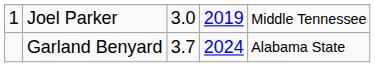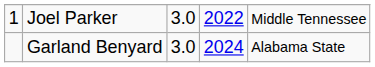Joel Parker | column 4: 2019 -> 2022
Garland Benyard | column 3: 3.7 -> 3.0
